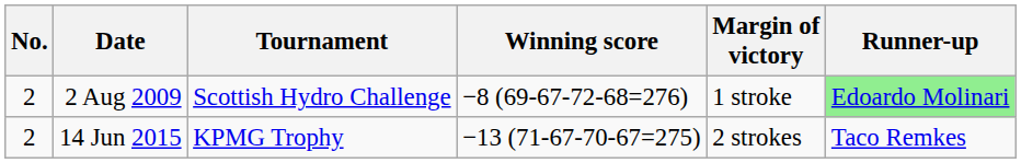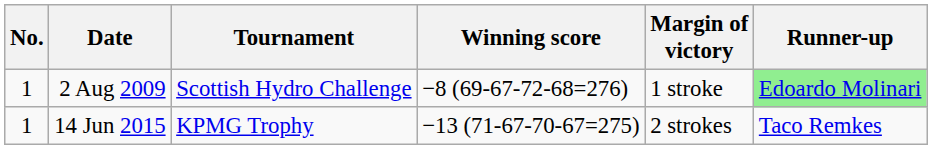2 Aug 2009 | No.: 2 -> 1
14 Jun 2015 | No.: 2 -> 1
